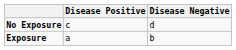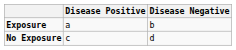rows swapped: Exposure <-> No Exposure
